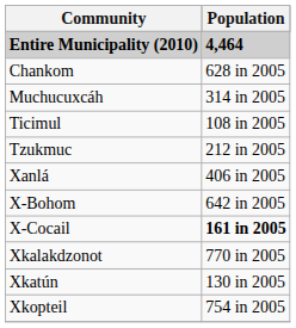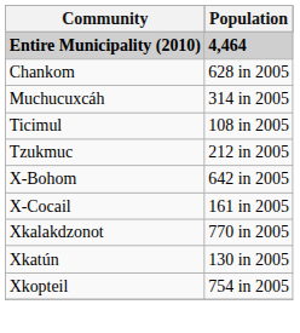- row: Xanlá | 406 in 2005
X-Cocail | Population: bold -> normal
